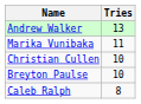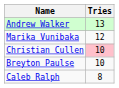Marika Vunibaka | Tries: 11 -> 12
Christian Cullen | Tries: no background -> pink background
